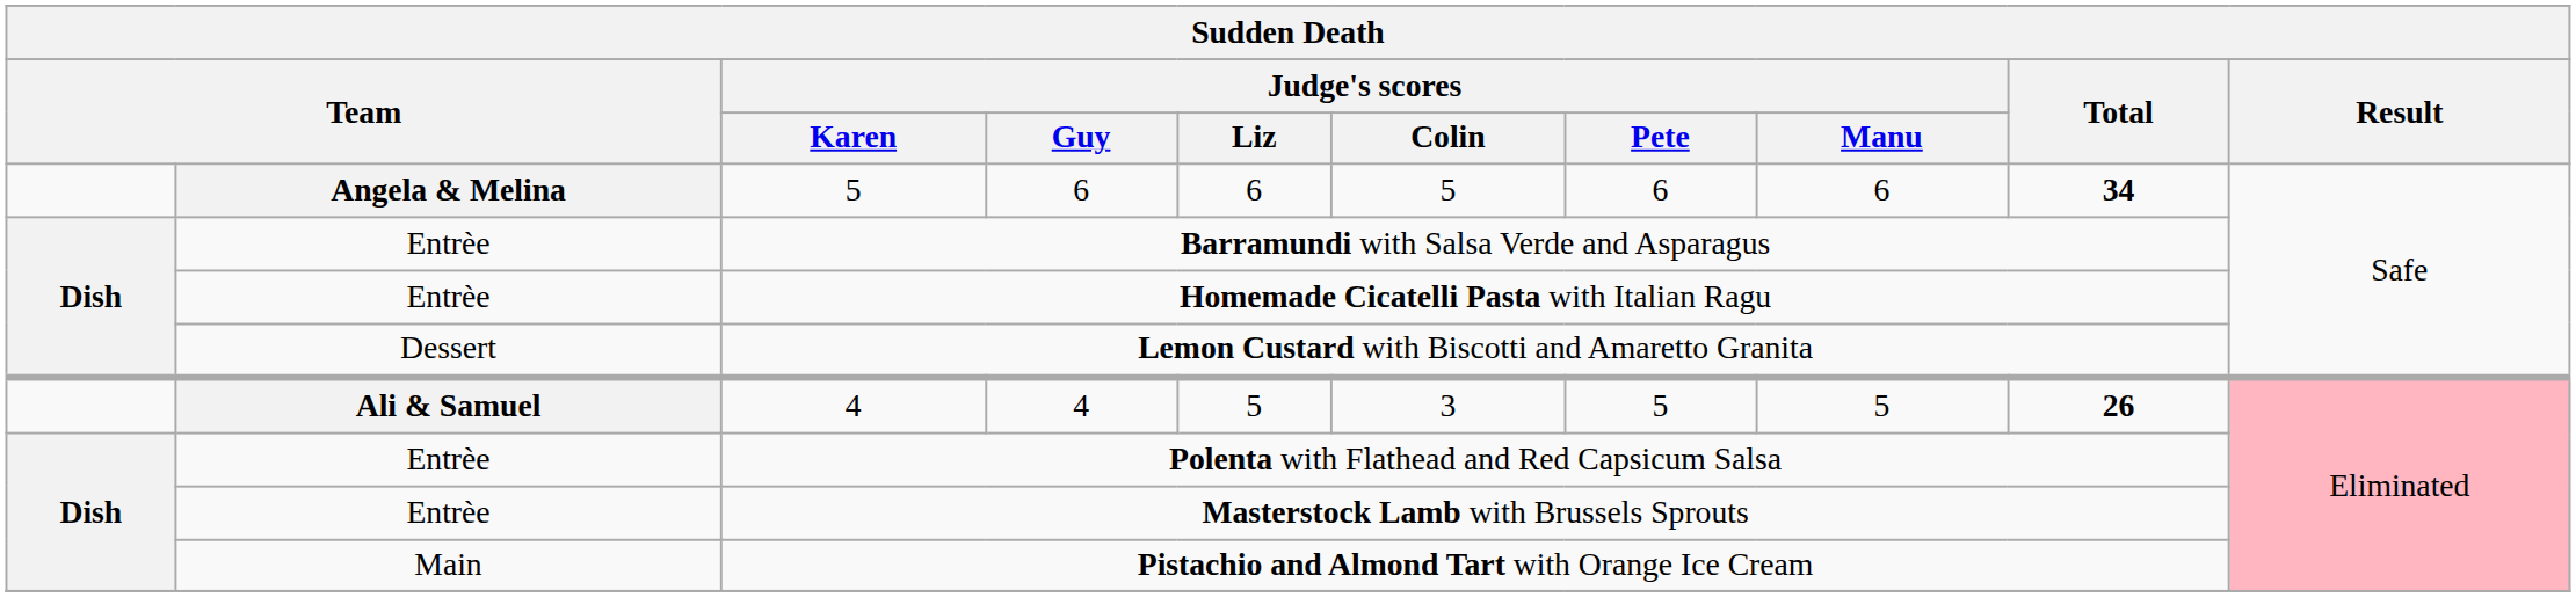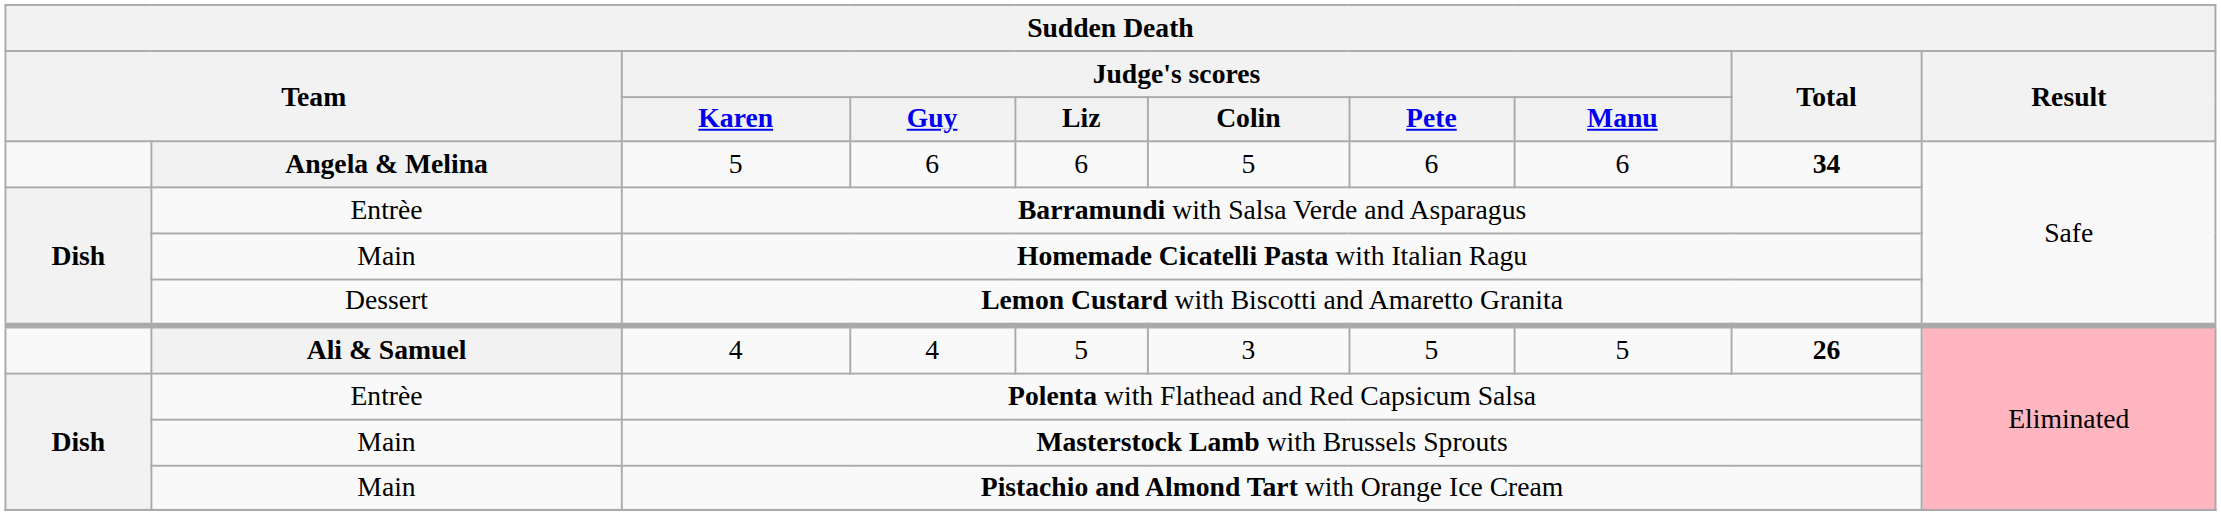Homemade Cicatelli Pasta with Italian Ragu | column 2: Entrèe -> Main
Masterstock Lamb with Brussels Sprouts | column 2: Entrèe -> Main
